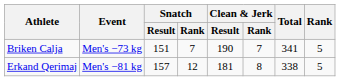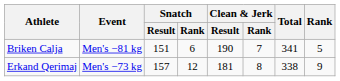Briken Calja | Event: Men's −73 kg -> Men's −81 kg
Briken Calja | Snatch / Rank: 7 -> 6
Erkand Qerimaj | Event: Men's −81 kg -> Men's −73 kg
Erkand Qerimaj | Rank: 5 -> 9
